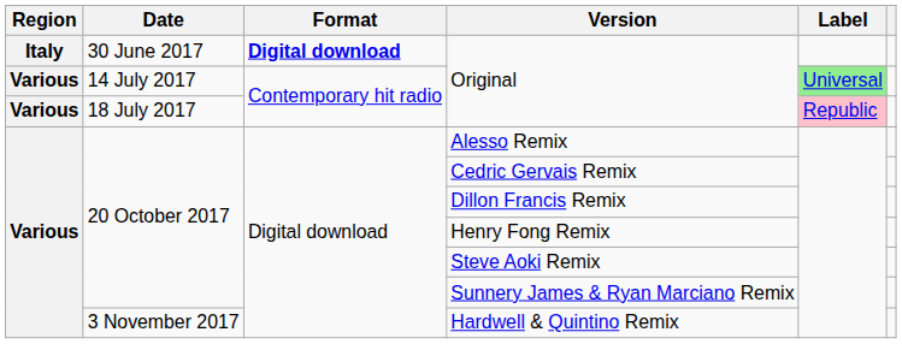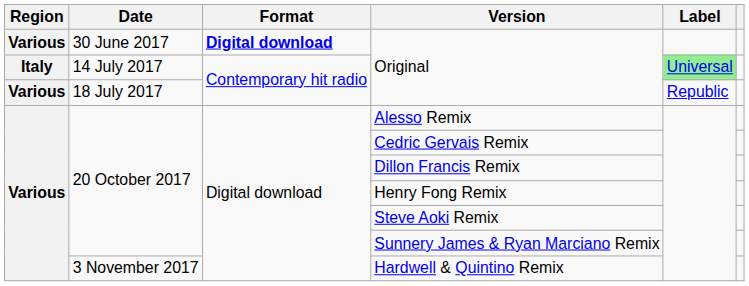30 June 2017 / Original | Region: Italy -> Various
14 July 2017 / Original | Region: Various -> Italy
18 July 2017 / Original | Label: pink background -> no background
